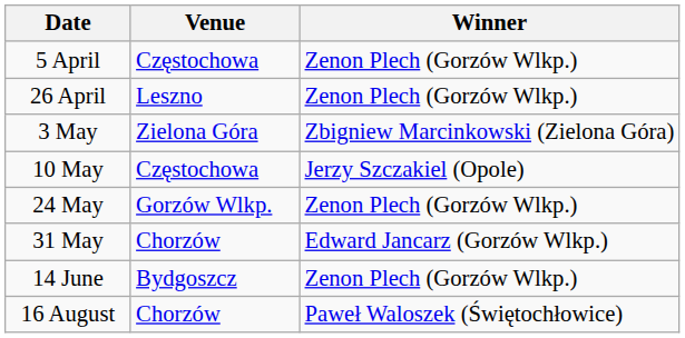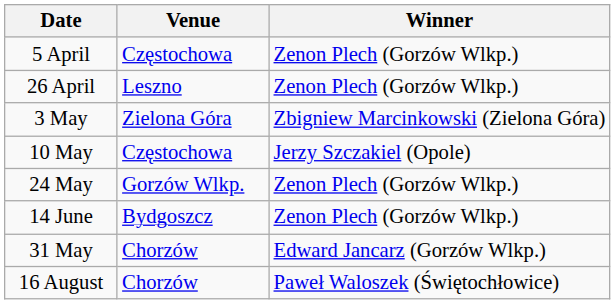rows swapped: 31 May <-> 14 June
